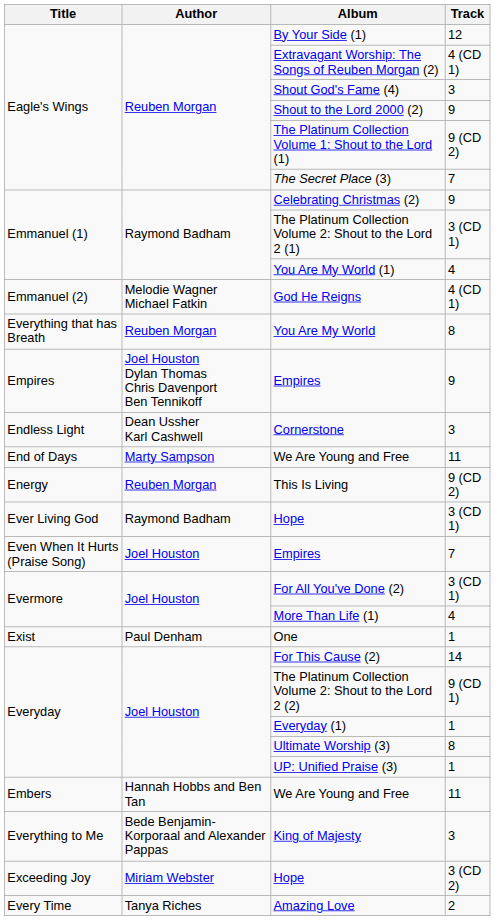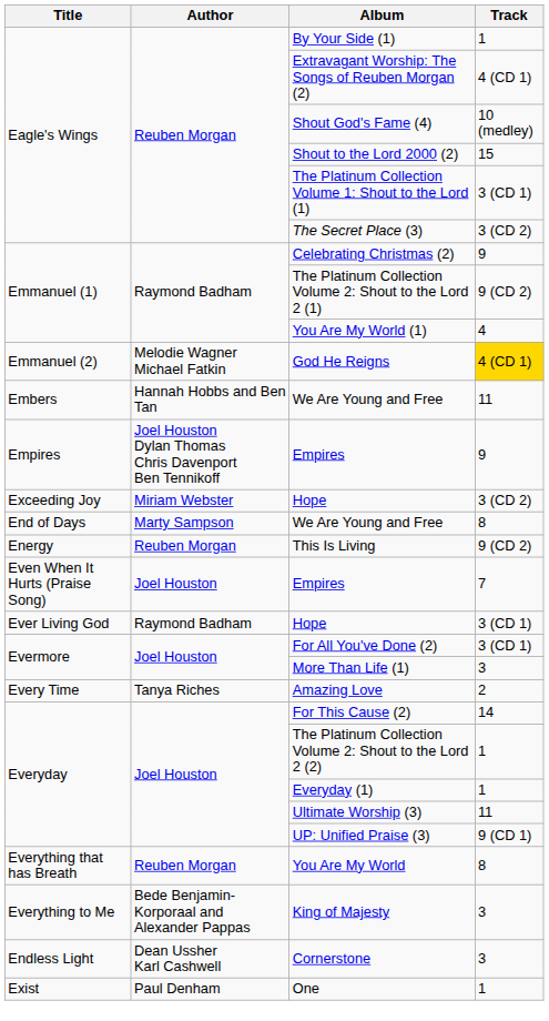By Your Side (1) | Track: 12 -> 1
Shout God's Fame (4) | Track: 3 -> 10 (medley)
Shout to the Lord 2000 (2) | Track: 9 -> 15
The Platinum Collection Volume 1: Shout to the Lord (1) | Track: 9 (CD 2) -> 3 (CD 1)
The Secret Place (3) | Track: 7 -> 3 (CD 2)
The Platinum Collection Volume 2: Shout to the Lord 2 (1) | Track: 3 (CD 1) -> 9 (CD 2)
God He Reigns | Track: no background -> gold background
rows swapped: Embers / We Are Young and Free <-> You Are My World
rows swapped: Cornerstone <-> Exceeding Joy / Hope
End of Days / We Are Young and Free | Track: 11 -> 8
rows swapped: Even When It Hurts (Praise Song) / Empires <-> Ever Living God / Hope
More Than Life (1) | Track: 4 -> 3
rows swapped: Amazing Love <-> One
The Platinum Collection Volume 2: Shout to the Lord 2 (2) | Track: 9 (CD 1) -> 1
Ultimate Worship (3) | Track: 8 -> 11
UP: Unified Praise (3) | Track: 1 -> 9 (CD 1)
